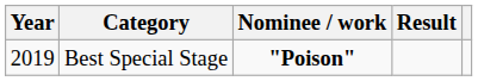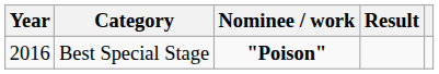Best Special Stage | Year: 2019 -> 2016
